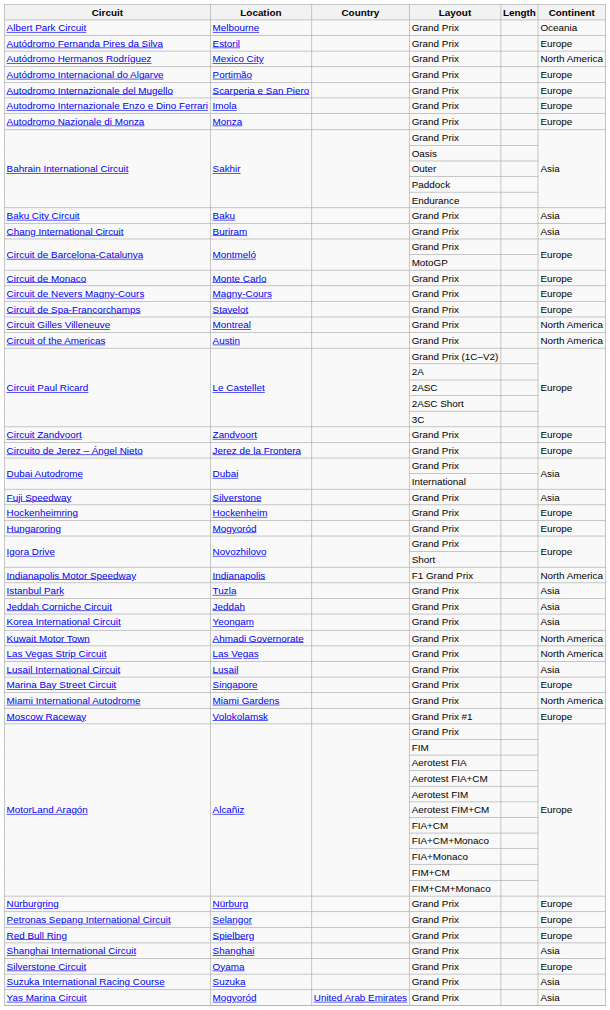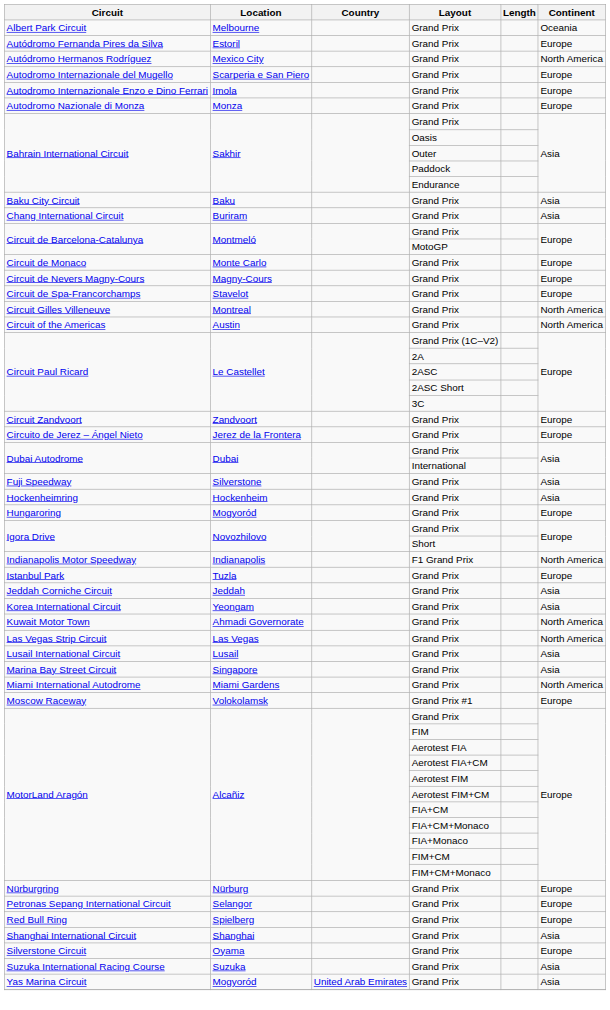- row: Autódromo Internacional do Algarve | Portimão | Grand Prix | Europe
Hockenheimring | Continent: Europe -> Asia
Istanbul Park | Continent: Asia -> Europe
Marina Bay Street Circuit | Continent: Europe -> Asia
